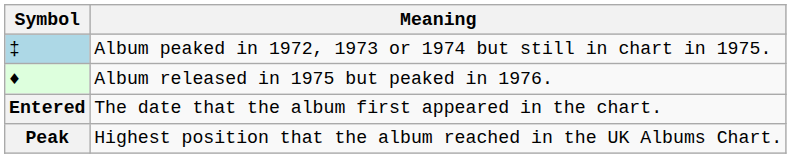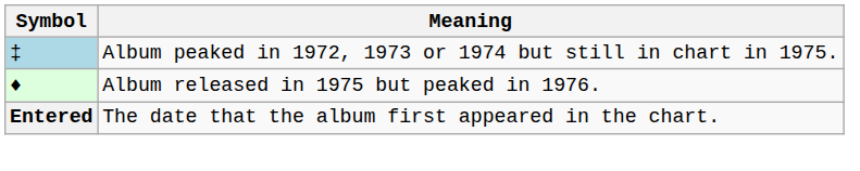- row: Peak | Highest position that the album reached in the UK Albums Chart.
